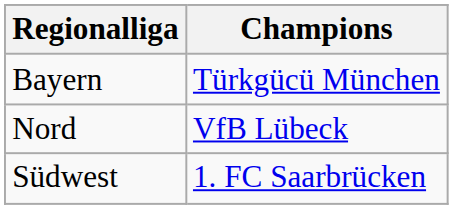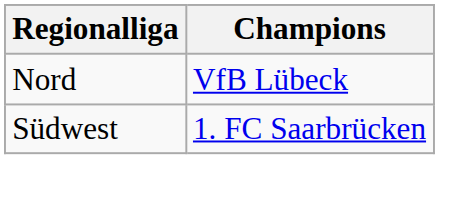- row: Bayern | Türkgücü München
